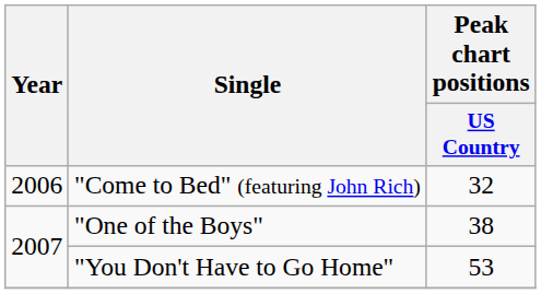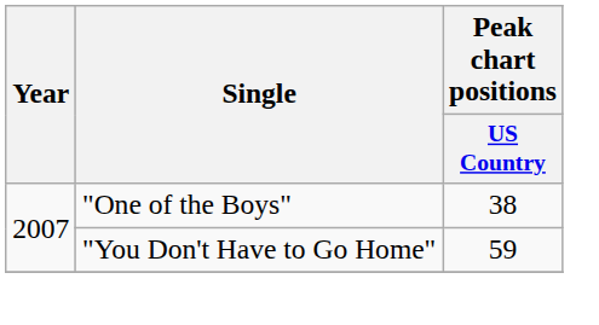- row: 2006 | "Come to Bed" (featuring John Rich) | 32
"You Don't Have to Go Home" | Peak chart positions / US Country: 53 -> 59
